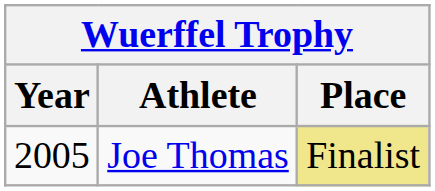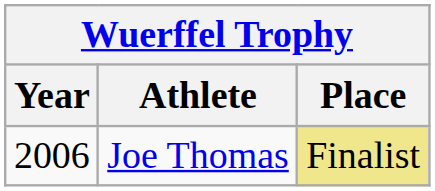Joe Thomas | Year: 2005 -> 2006
